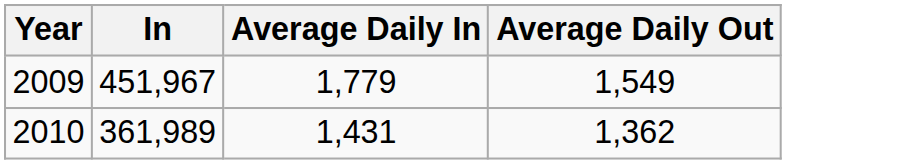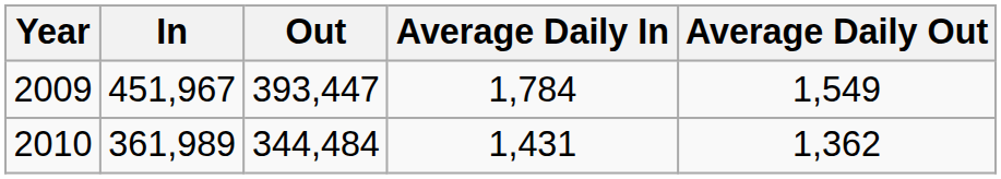+ column: Out | 393,447 | 344,484
2009 | Average Daily In: 1,779 -> 1,784
